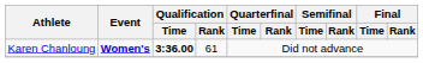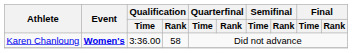Karen Chanloung | Qualification / Time: bold -> normal
Karen Chanloung | Qualification / Rank: 61 -> 58
